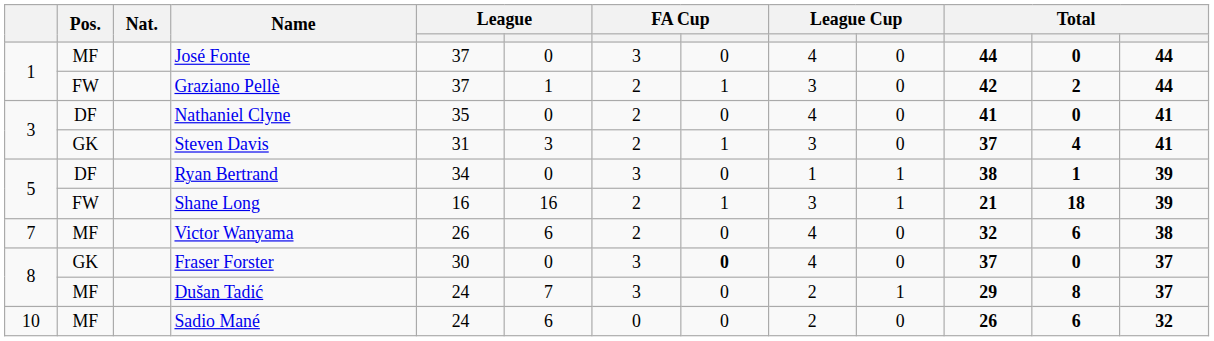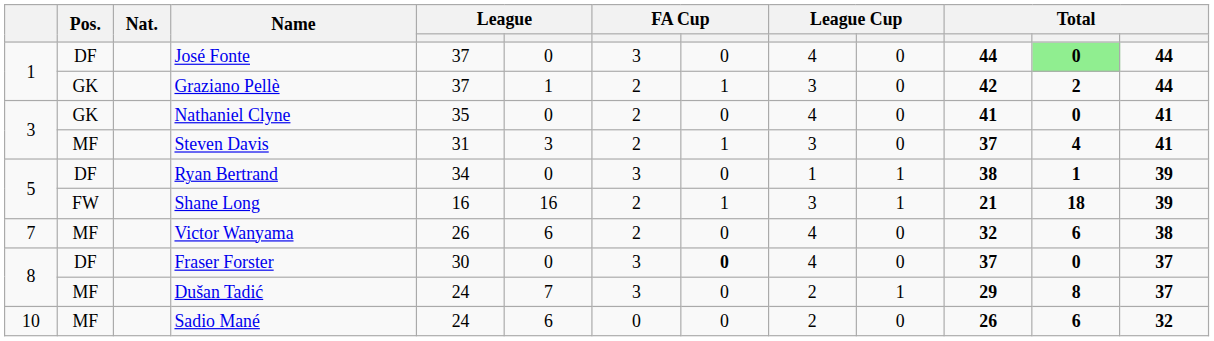José Fonte | Pos.: MF -> DF
José Fonte | column 12: no background -> lightgreen background
Graziano Pellè | Pos.: FW -> GK
Nathaniel Clyne | Pos.: DF -> GK
Steven Davis | Pos.: GK -> MF
Fraser Forster | Pos.: GK -> DF
